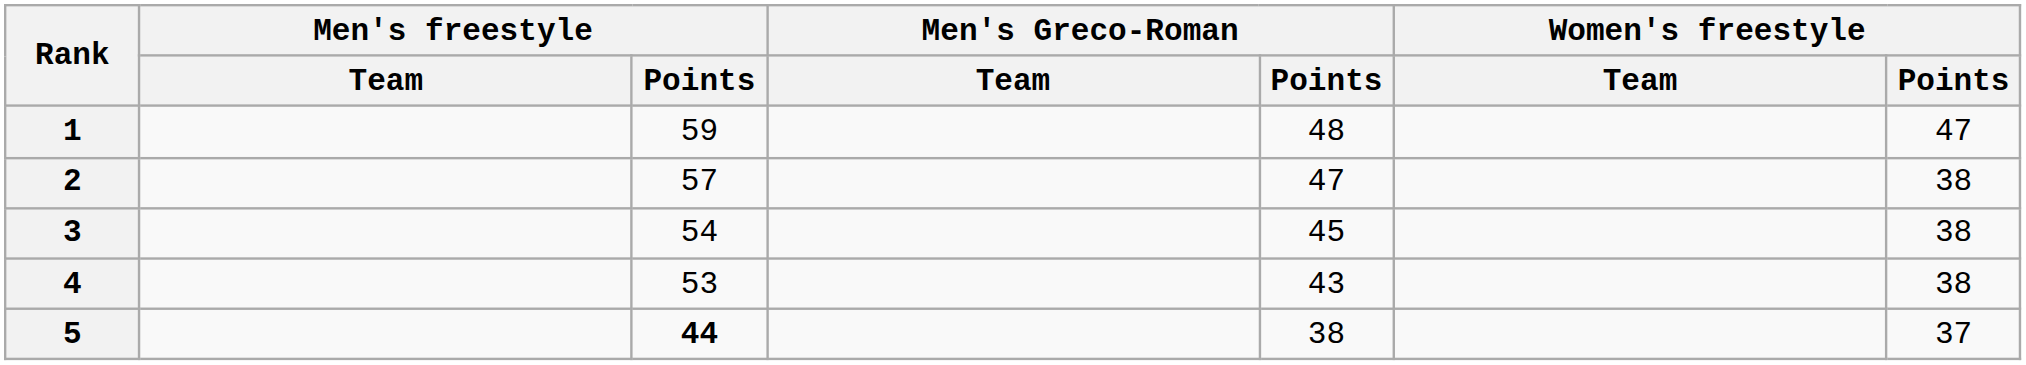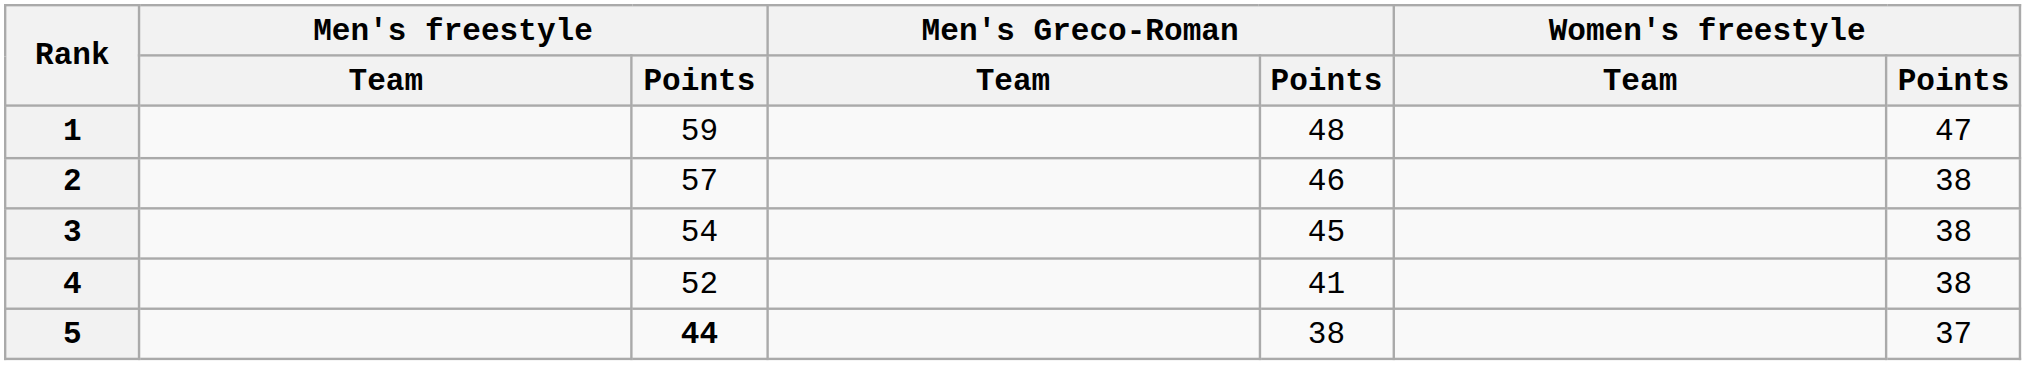2 | Men's Greco-Roman / Points: 47 -> 46
4 | Men's freestyle / Points: 53 -> 52
4 | Men's Greco-Roman / Points: 43 -> 41
